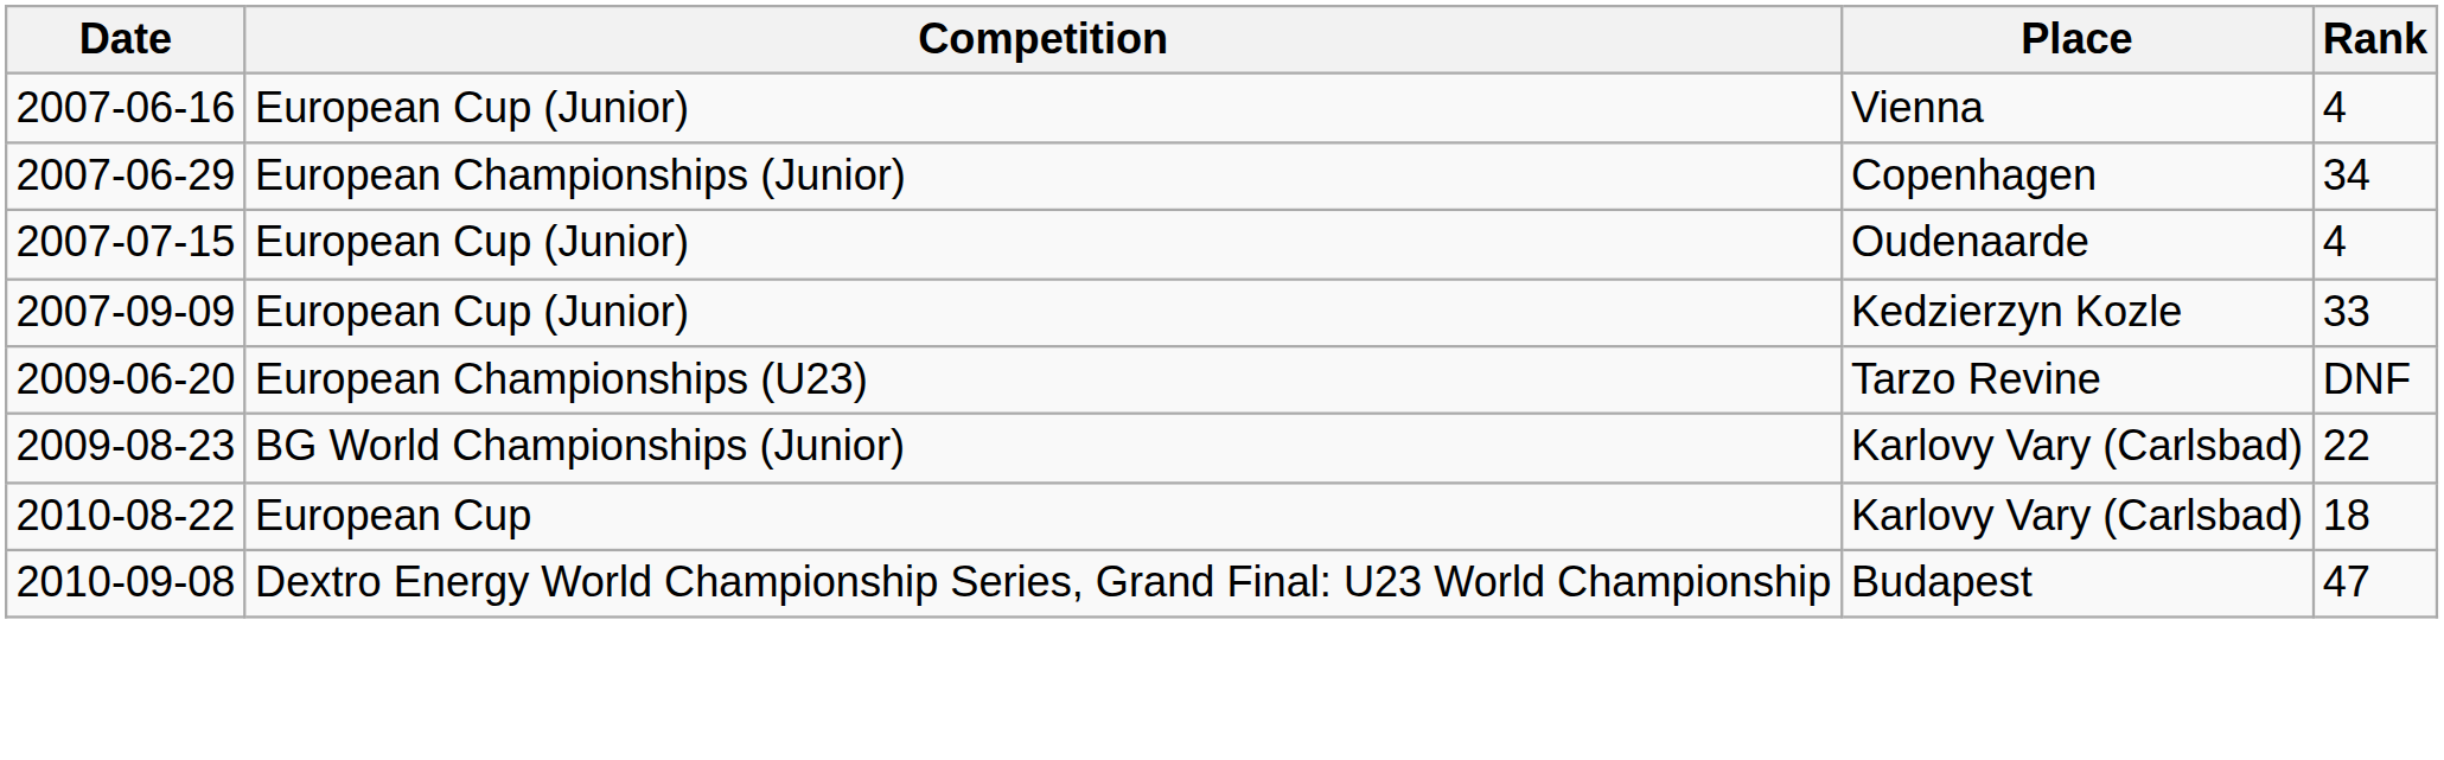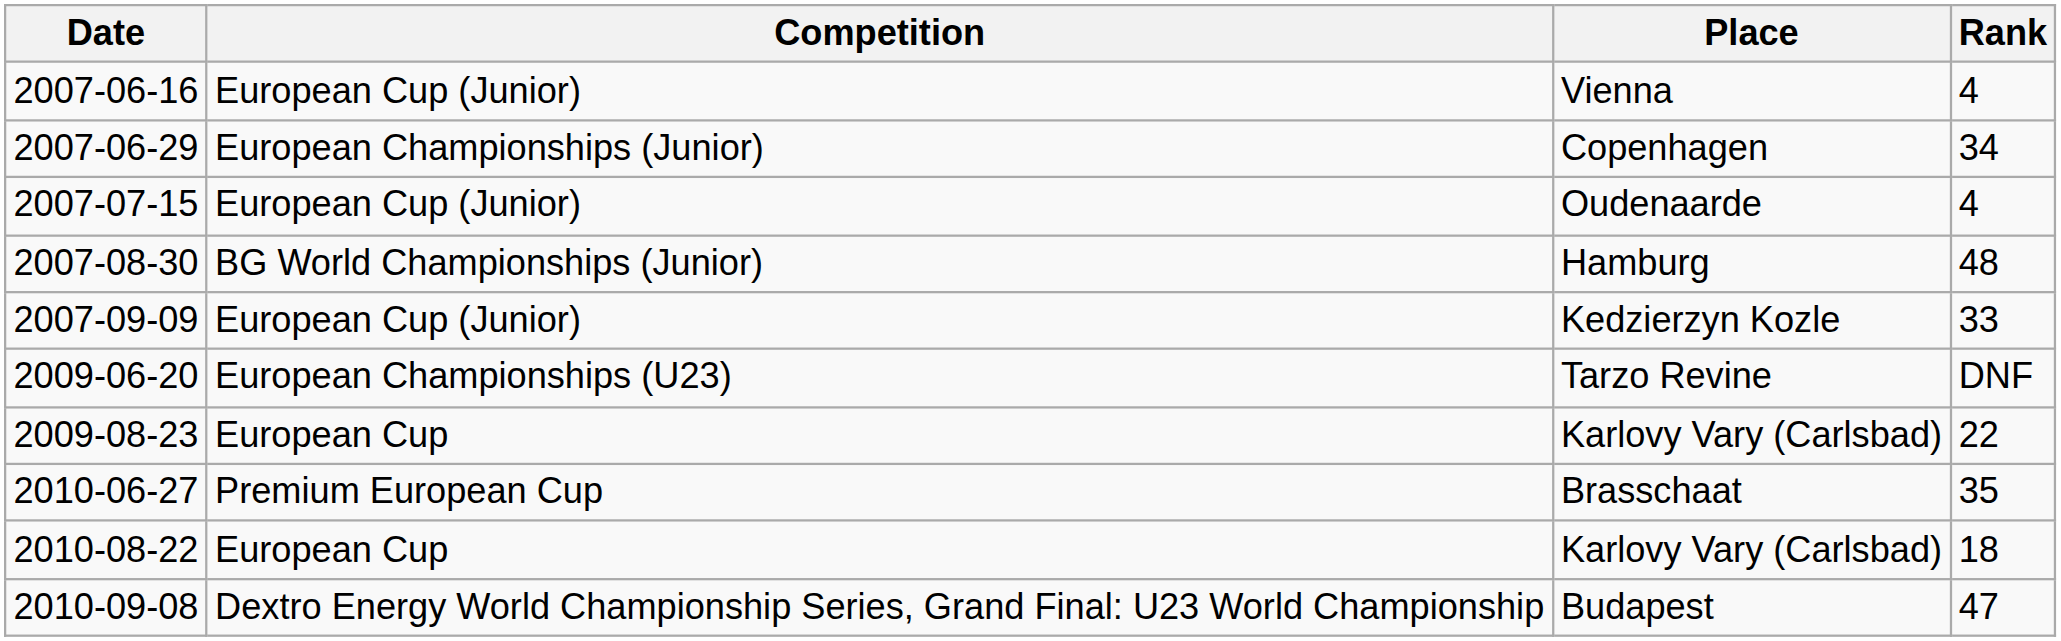+ row: 2007-08-30 | BG World Championships (Junior) | Hamburg | 48
2009-08-23 / Karlovy Vary (Carlsbad) | Competition: BG World Championships (Junior) -> European Cup
+ row: 2010-06-27 | Premium European Cup | Brasschaat | 35
